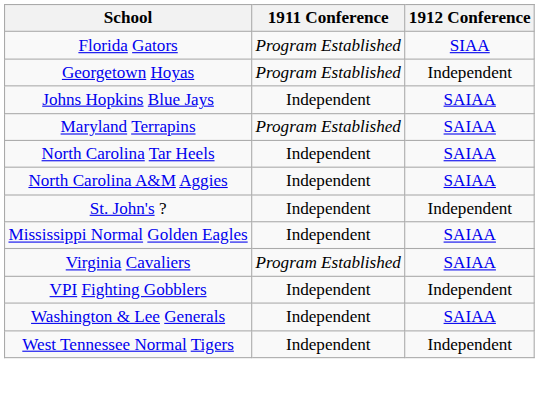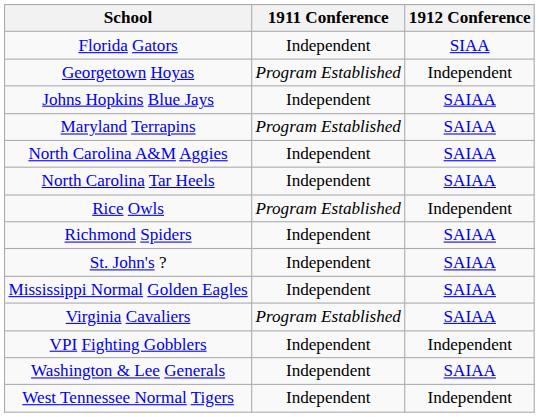Florida Gators | 1911 Conference: Program Established -> Independent
rows swapped: North Carolina Tar Heels <-> North Carolina A&M Aggies
+ row: Rice Owls | Program Established | Independent
+ row: Richmond Spiders | Independent | SAIAA
St. John's ? | 1912 Conference: Independent -> SAIAA
